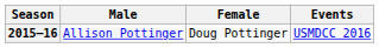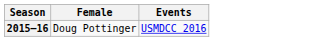- column: Male | Allison Pottinger
